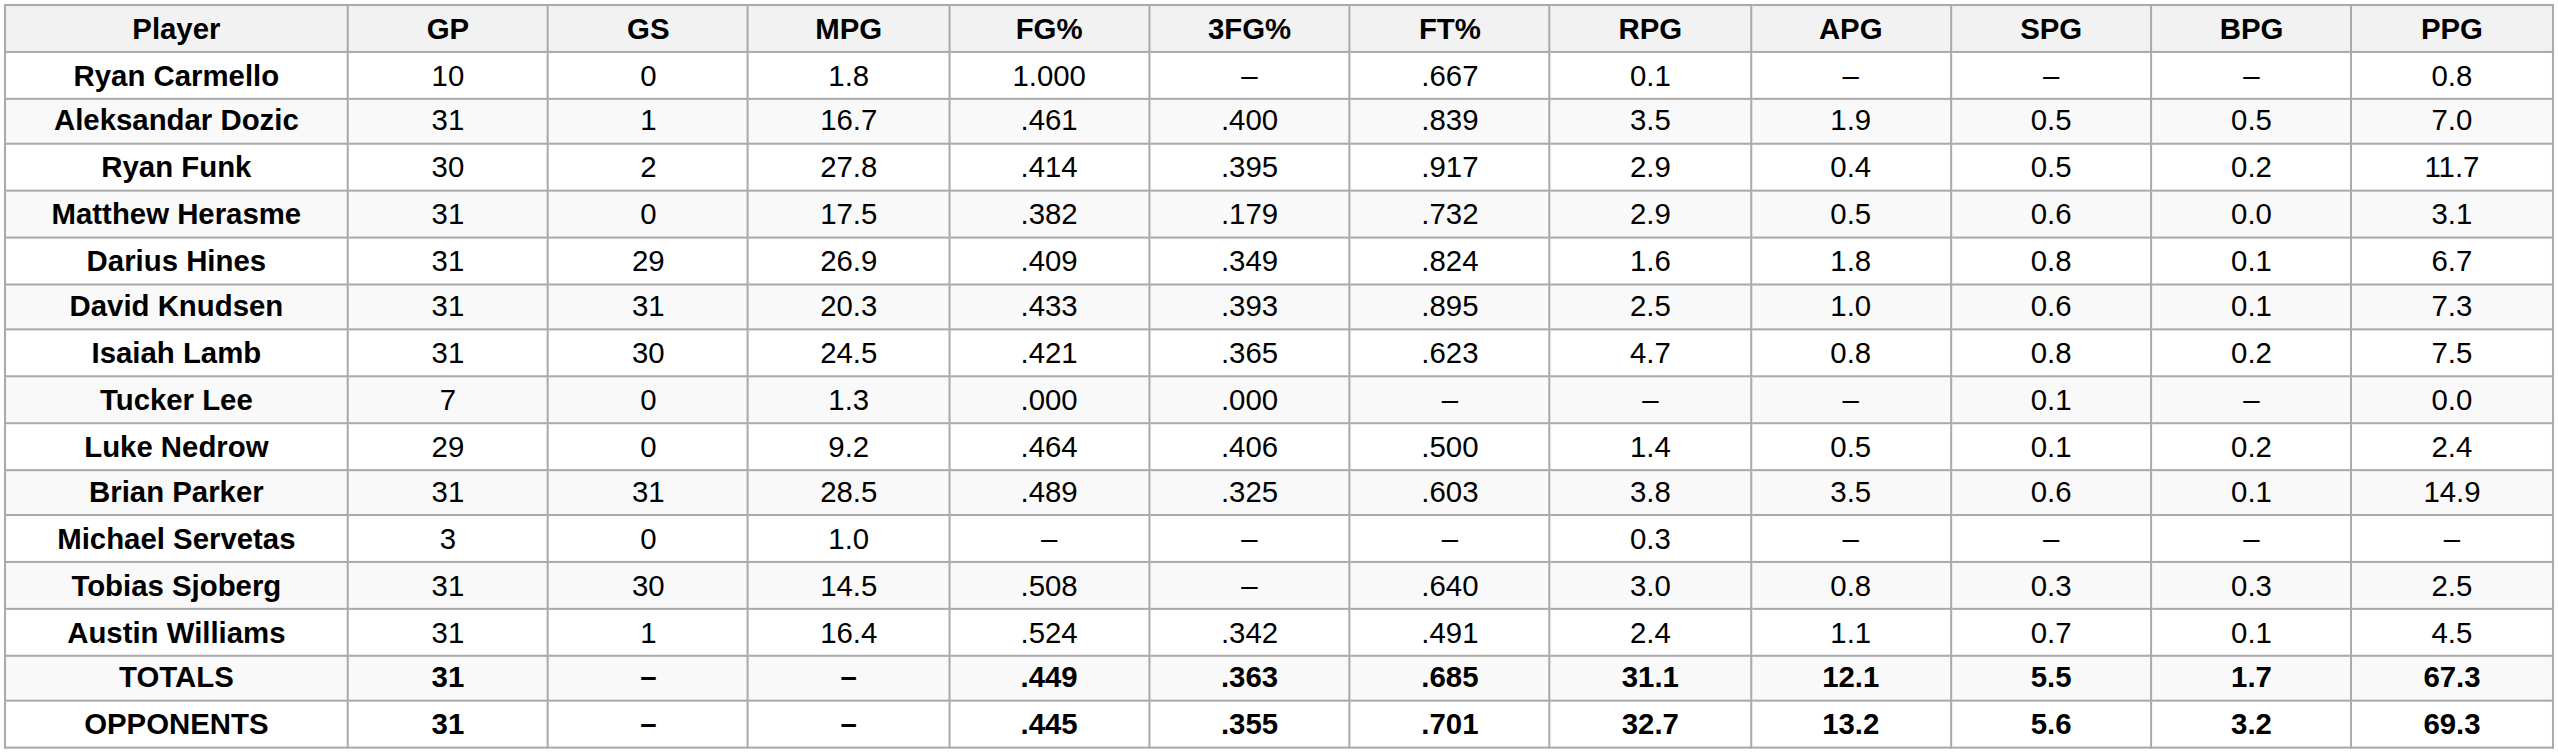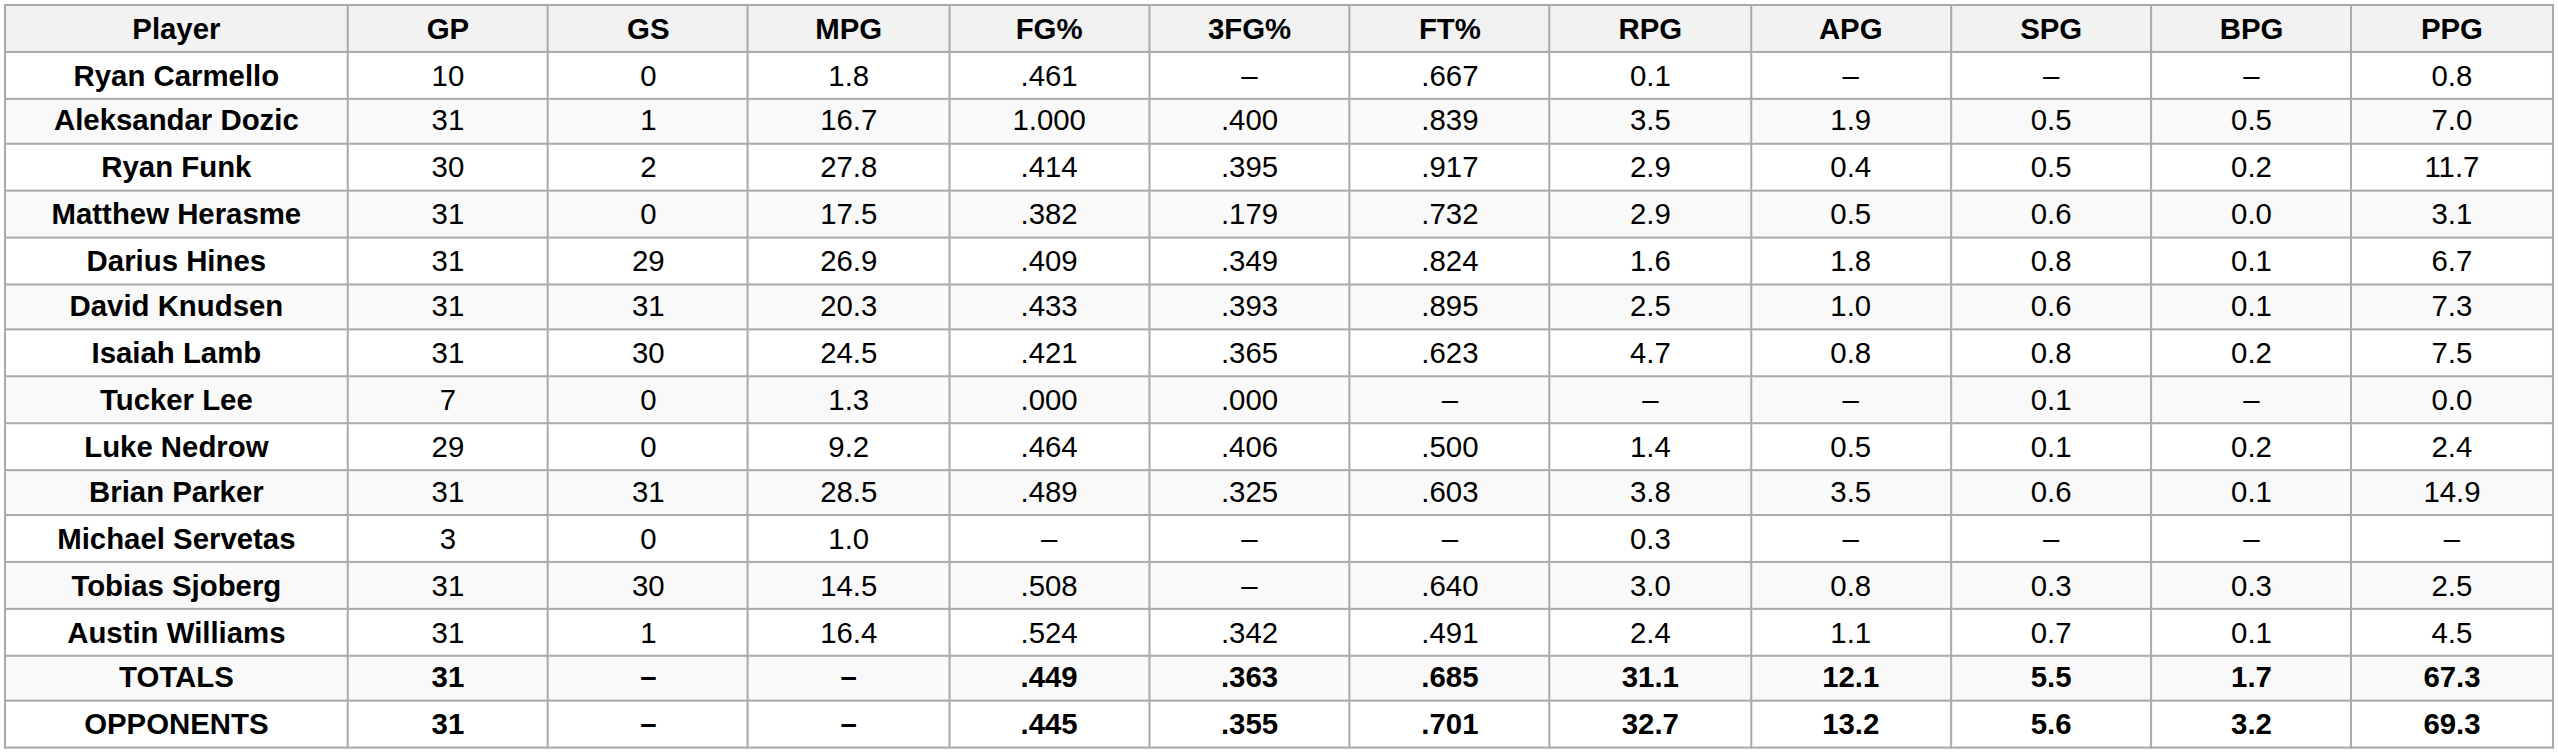Ryan Carmello | FG%: 1.000 -> .461
Aleksandar Dozic | FG%: .461 -> 1.000
